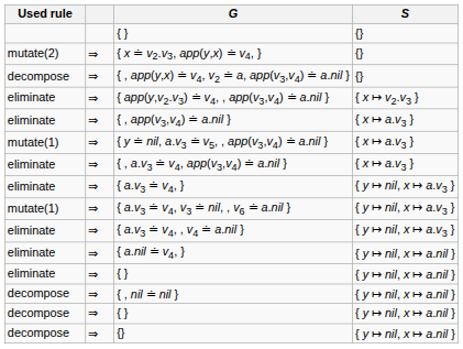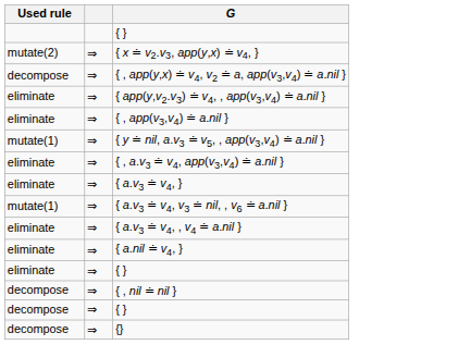- column: S | {} | {} | {} | { x ↦ v2.v3 } | { x ↦ a.v3 } | { x ↦ a.v3 } | { x ↦ a.v3 } | { y ↦ nil, x ↦ a.v3 } | { y ↦ nil, x ↦ a.v3 } | { y ↦ nil, x ↦ a.v3 } | { y ↦ nil, x ↦ a.nil } | { y ↦ nil, x ↦ a.nil } | { y ↦ nil, x ↦ a.nil } | { y ↦ nil, x ↦ a.nil } | { y ↦ nil, x ↦ a.nil }
